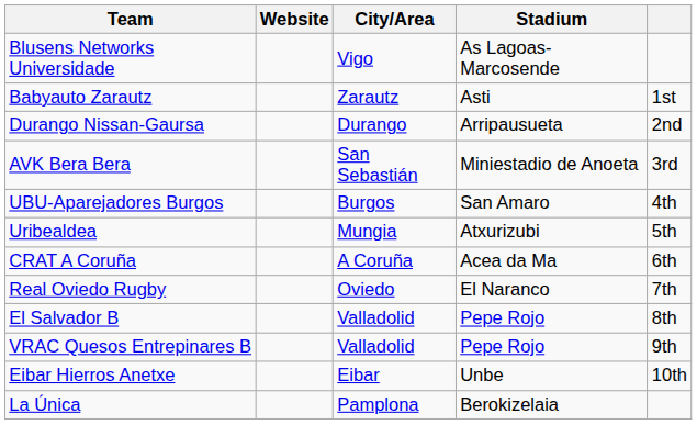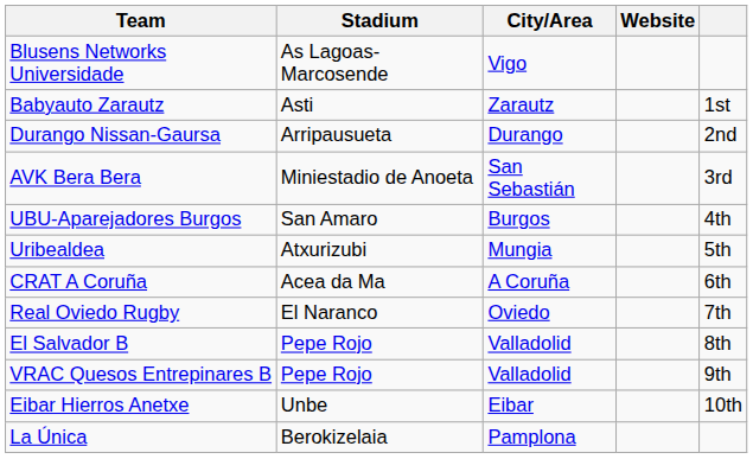columns swapped: Stadium <-> Website
